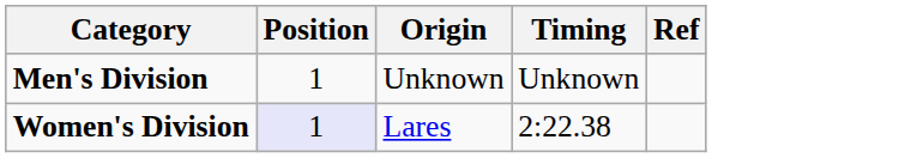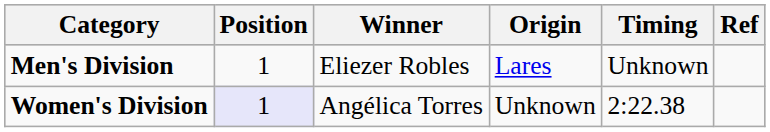+ column: Winner | Eliezer Robles | Angélica Torres
Men's Division | Origin: Unknown -> Lares
Women's Division | Origin: Lares -> Unknown
